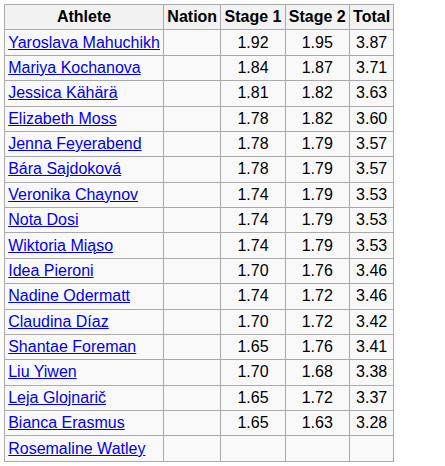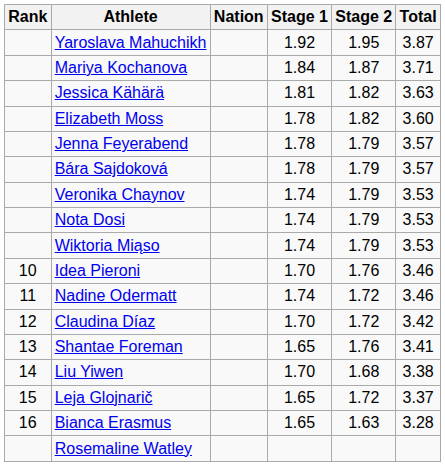+ column: Rank | 10 | 11 | 12 | 13 | 14 | 15 | 16
